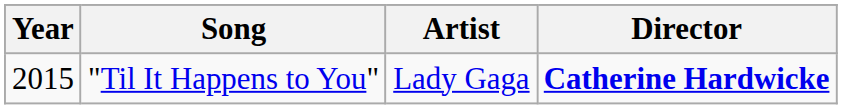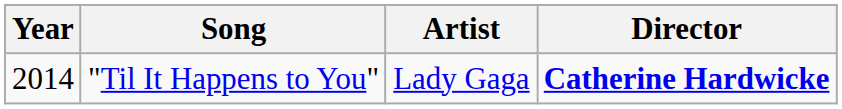"Til It Happens to You" | Year: 2015 -> 2014
